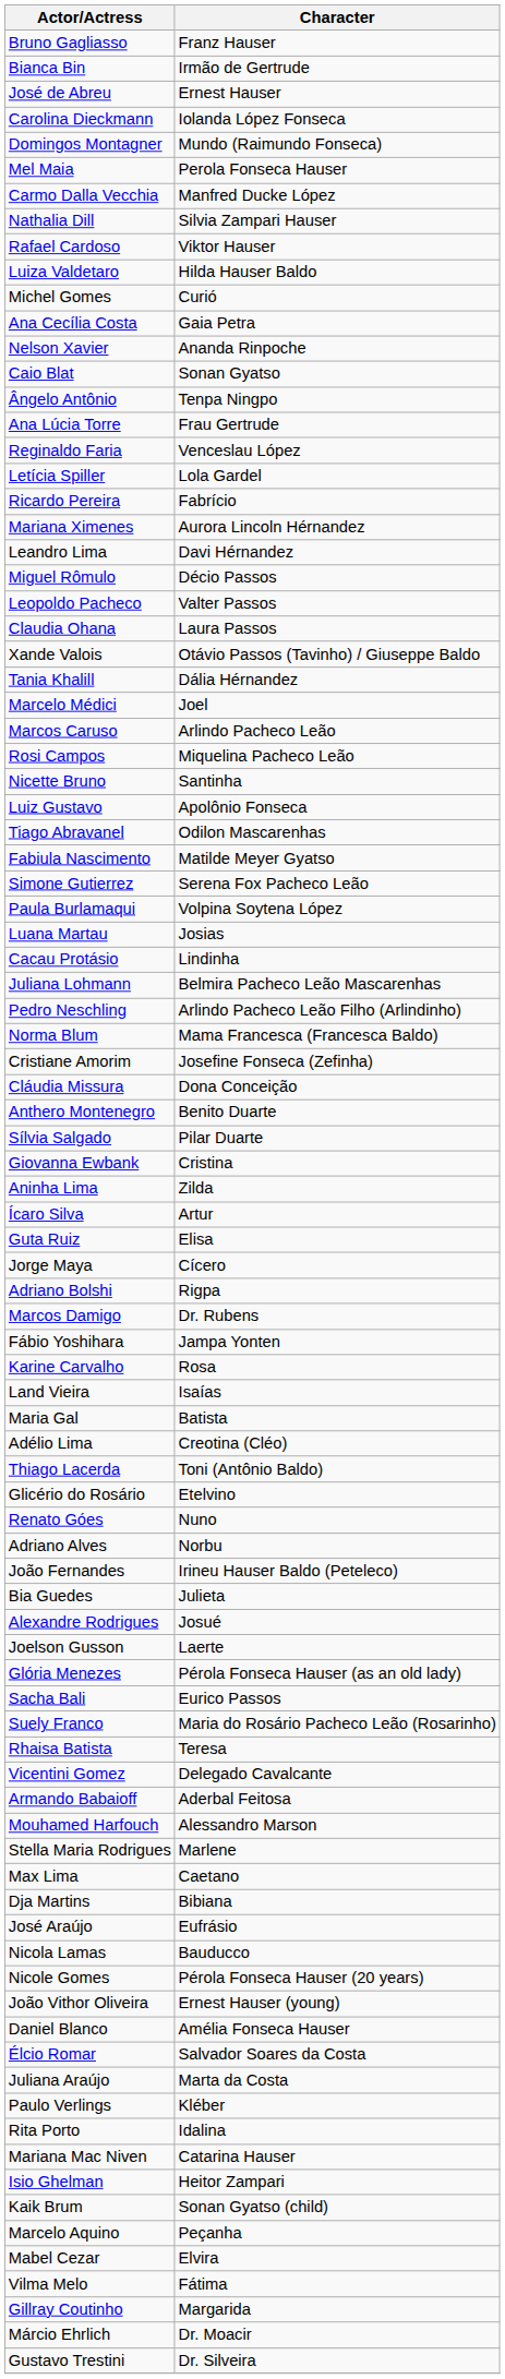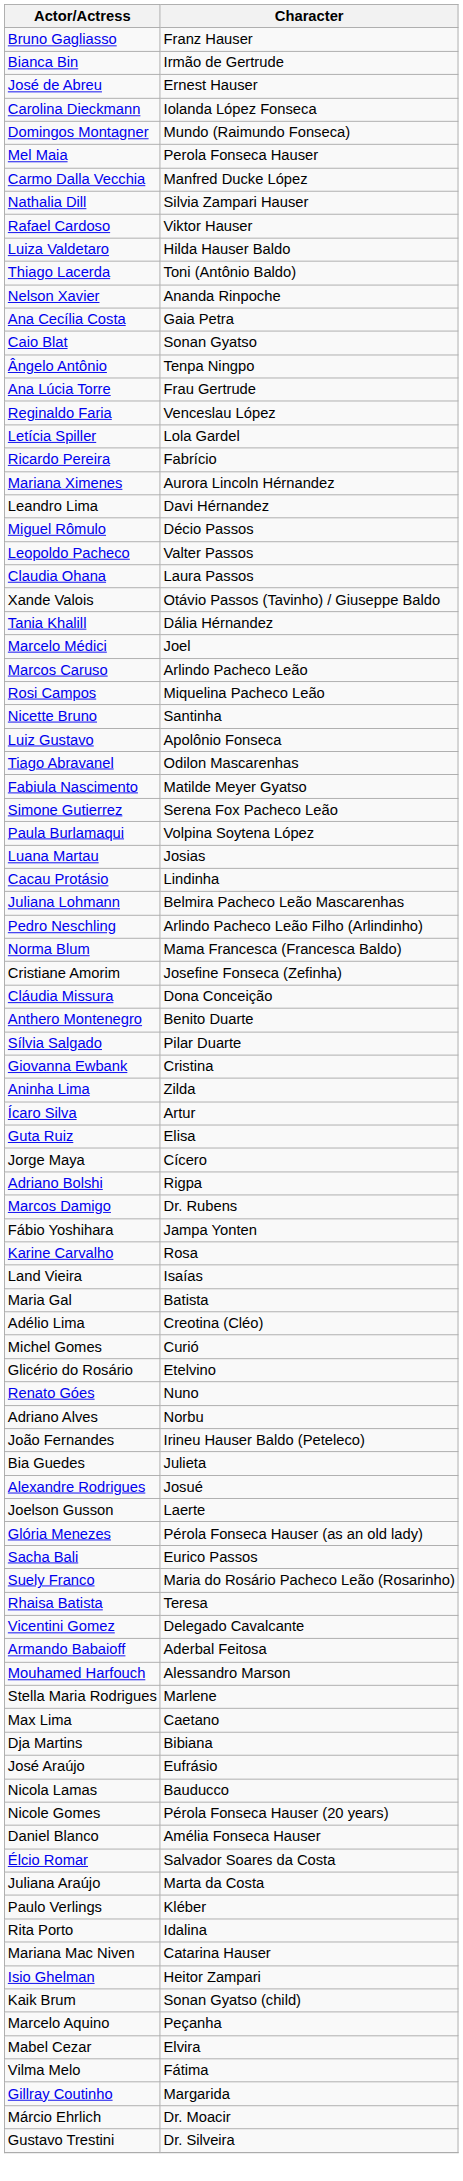rows swapped: Thiago Lacerda <-> Michel Gomes
rows swapped: Ana Cecília Costa <-> Nelson Xavier
- row: João Vithor Oliveira | Ernest Hauser (young)
